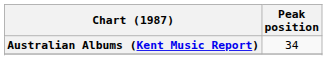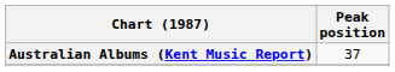Australian Albums (Kent Music Report) | Peak position: 34 -> 37
